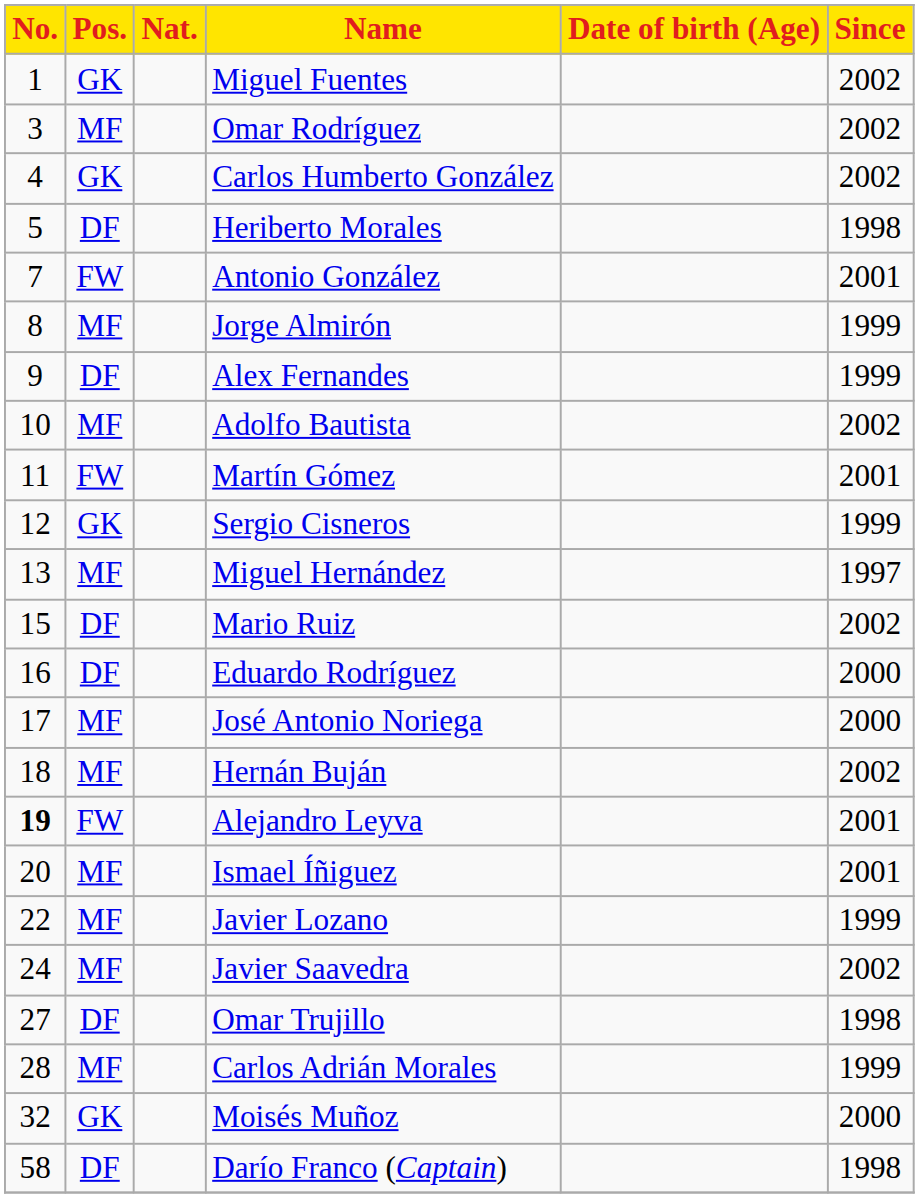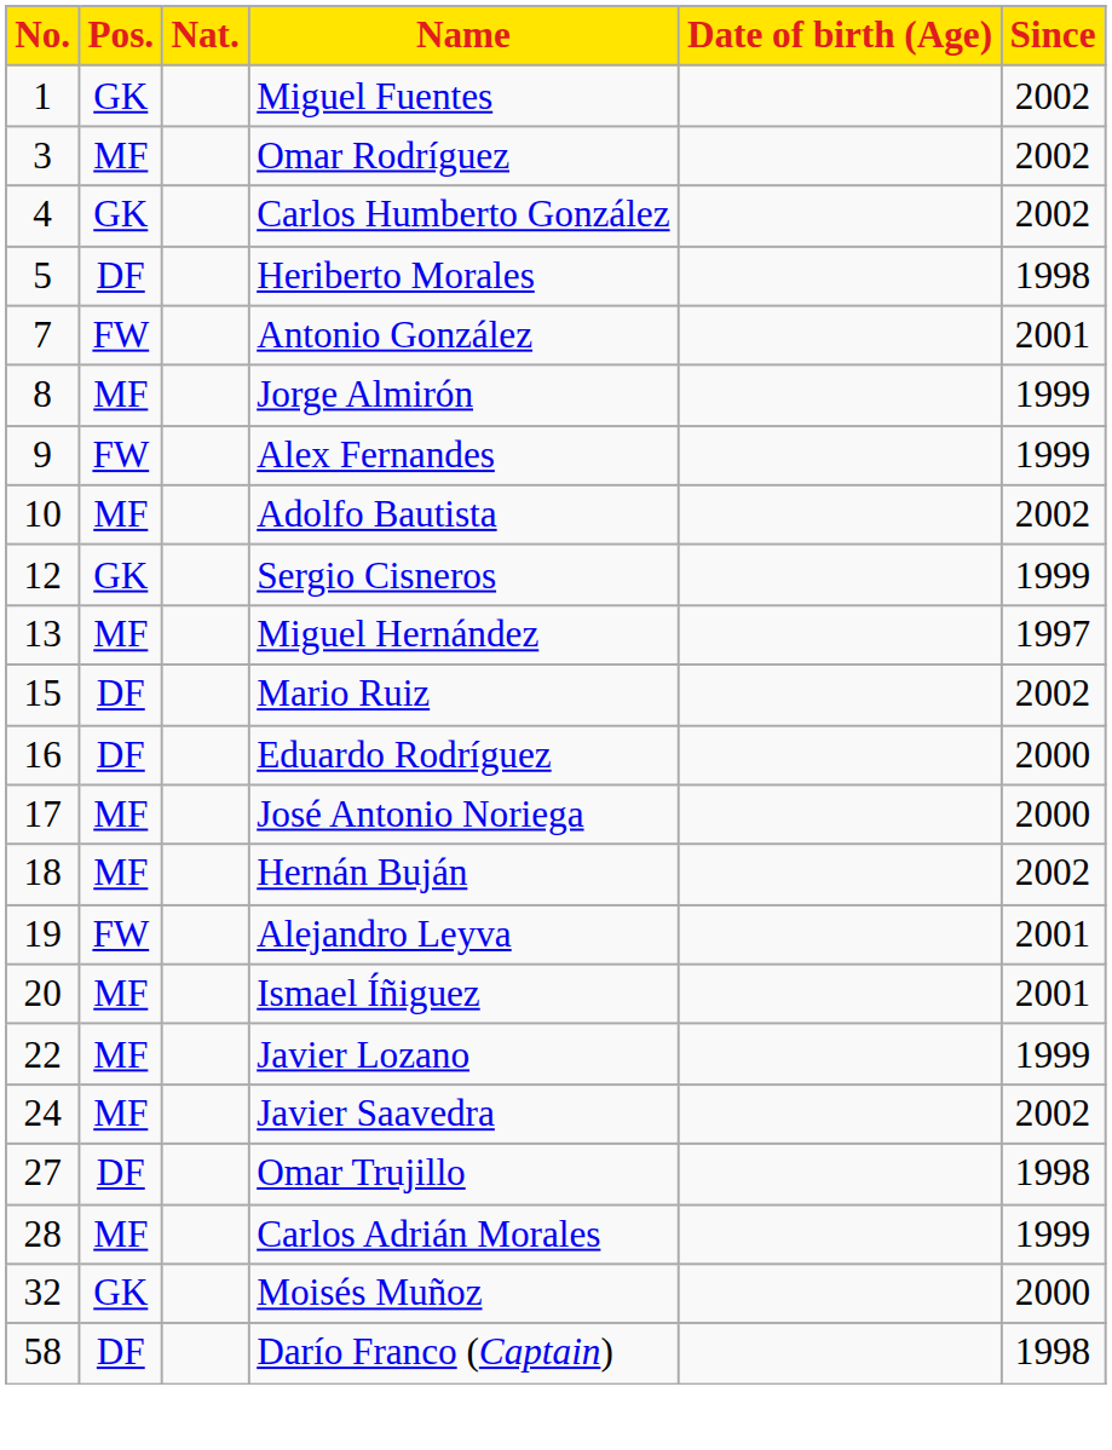Alex Fernandes | Pos.: DF -> FW
- row: 11 | FW | Martín Gómez | 2001
Alejandro Leyva | No.: bold -> normal
